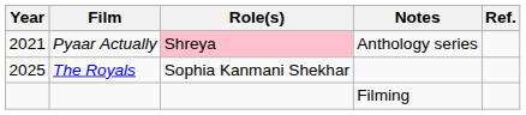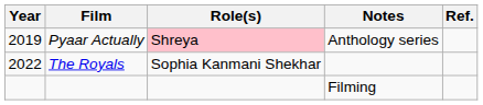Pyaar Actually | Year: 2021 -> 2019
The Royals | Year: 2025 -> 2022
